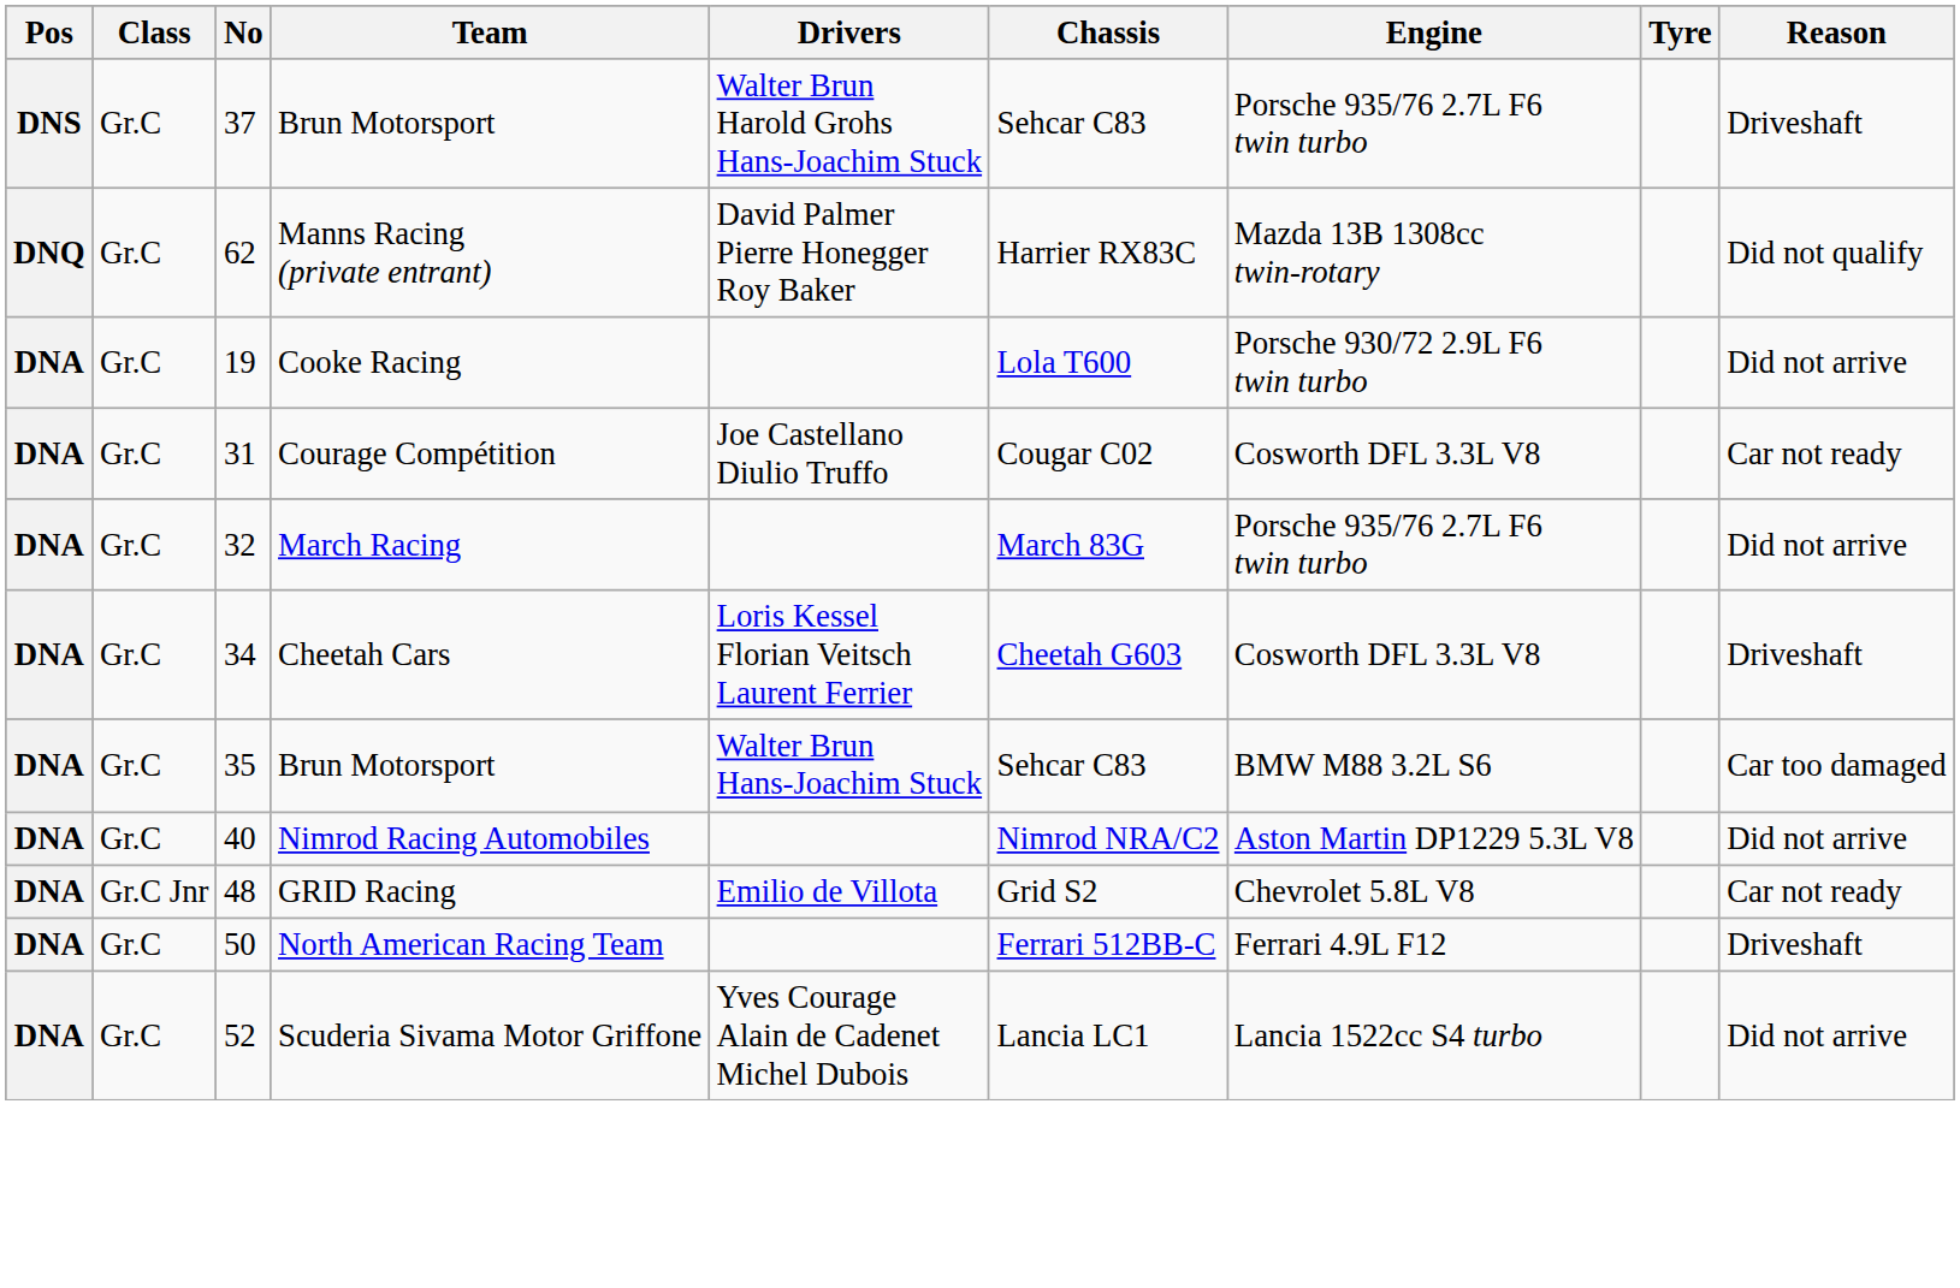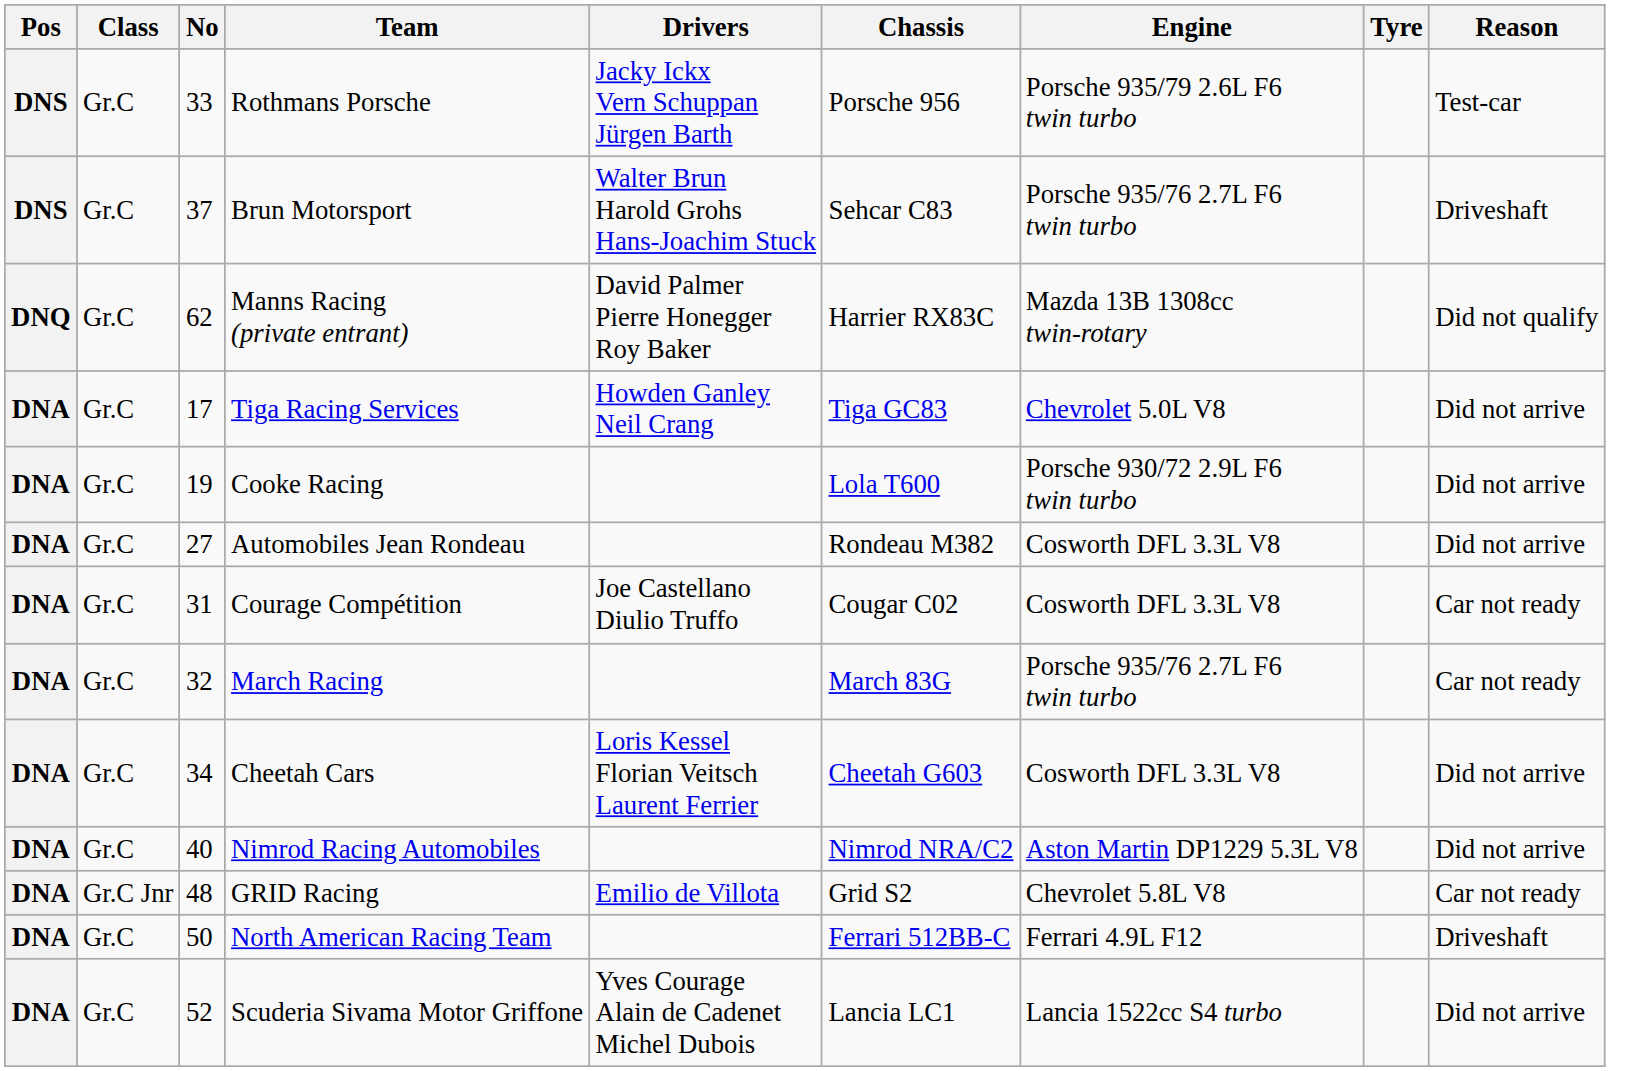+ row: DNS | Gr.C | 33 | Rothmans Porsche | Jacky Ickx Vern Schuppan Jürgen Barth | Porsche 956 | Porsche 935/79 2.6L F6 twin turbo | Test-car
+ row: DNA | Gr.C | 17 | Tiga Racing Services | Howden Ganley Neil Crang | Tiga GC83 | Chevrolet 5.0L V8 | Did not arrive
+ row: DNA | Gr.C | 27 | Automobiles Jean Rondeau | Rondeau M382 | Cosworth DFL 3.3L V8 | Did not arrive
March Racing | Reason: Did not arrive -> Car not ready
Cheetah Cars | Reason: Driveshaft -> Did not arrive
- row: DNA | Gr.C | 35 | Brun Motorsport | Walter Brun Hans-Joachim Stuck | Sehcar C83 | BMW M88 3.2L S6 | Car too damaged
